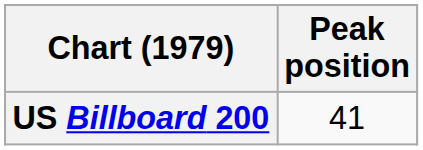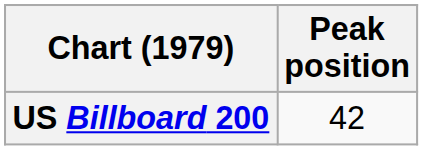US Billboard 200 | Peak position: 41 -> 42
